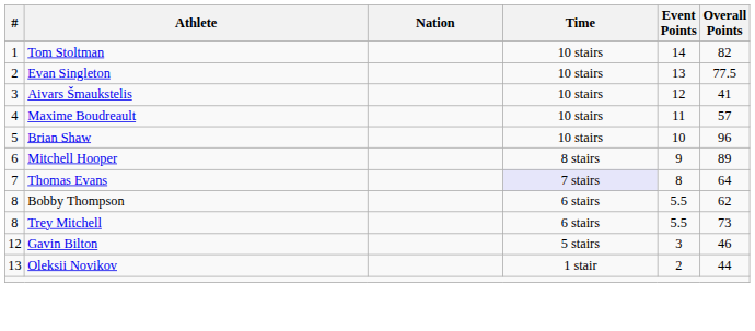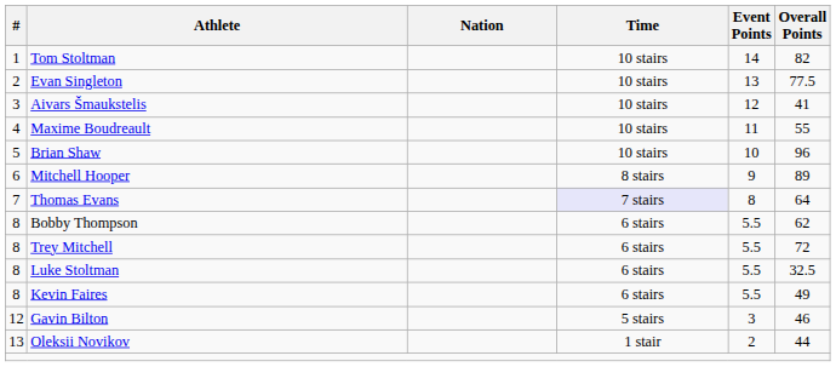Maxime Boudreault | Overall Points: 57 -> 55
Trey Mitchell | Overall Points: 73 -> 72
+ row: 8 | Luke Stoltman | 6 stairs | 5.5 | 32.5
+ row: 8 | Kevin Faires | 6 stairs | 5.5 | 49
